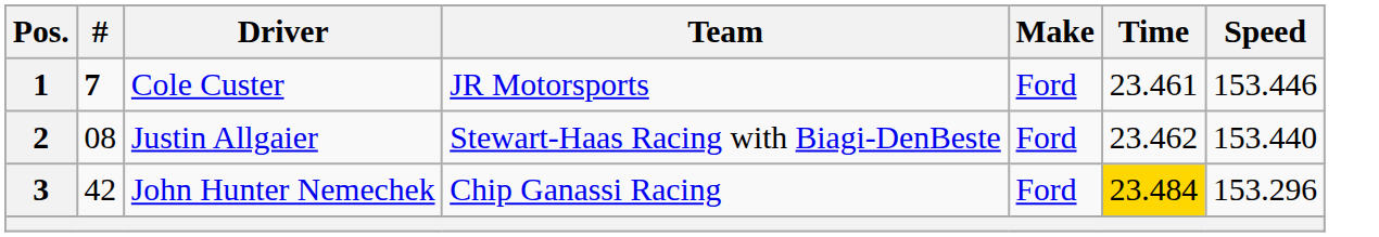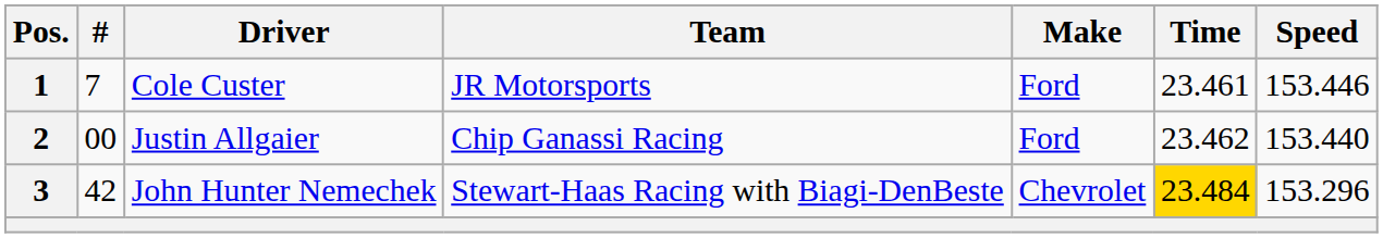1 | #: bold -> normal
2 | #: 08 -> 00
2 | Team: Stewart-Haas Racing with Biagi-DenBeste -> Chip Ganassi Racing
3 | Team: Chip Ganassi Racing -> Stewart-Haas Racing with Biagi-DenBeste
3 | Make: Ford -> Chevrolet
